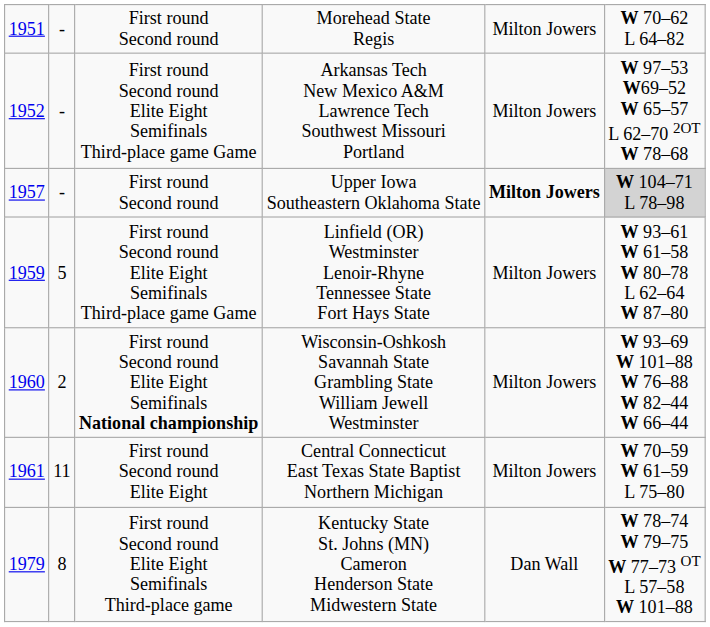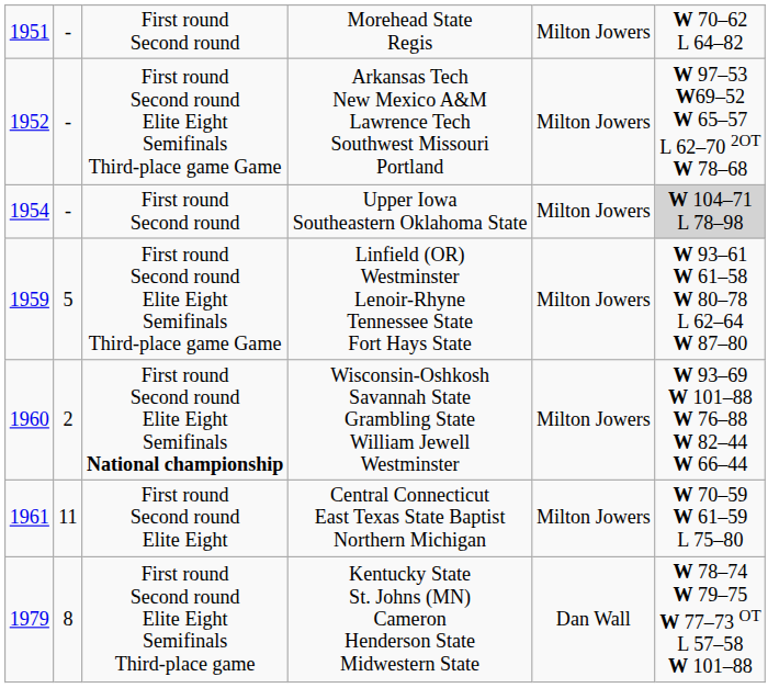Upper Iowa Southeastern Oklahoma State | column 1: 1957 -> 1954
Upper Iowa Southeastern Oklahoma State | column 5: bold -> normal
